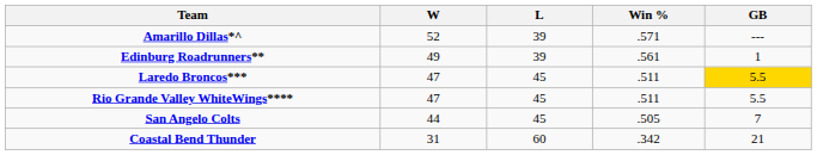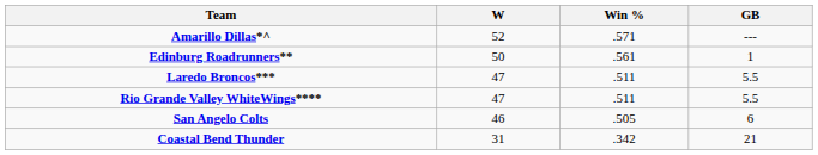- column: L | 39 | 39 | 45 | 45 | 45 | 60
Edinburg Roadrunners** | W: 49 -> 50
Laredo Broncos*** | GB: gold background -> no background
San Angelo Colts | W: 44 -> 46
San Angelo Colts | GB: 7 -> 6
